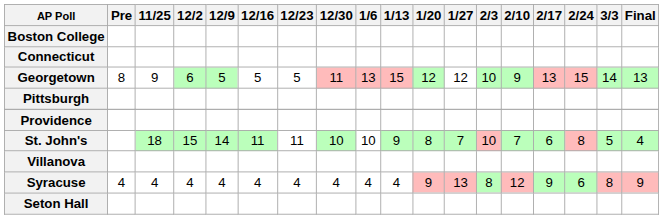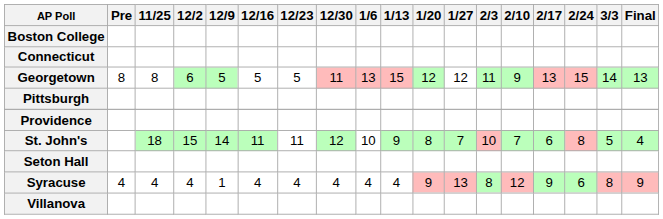Georgetown | 11/25: 9 -> 8
Georgetown | 2/3: 10 -> 11
St. John's | 12/30: 10 -> 12
rows swapped: Seton Hall <-> Villanova
Syracuse | 12/9: 4 -> 1
